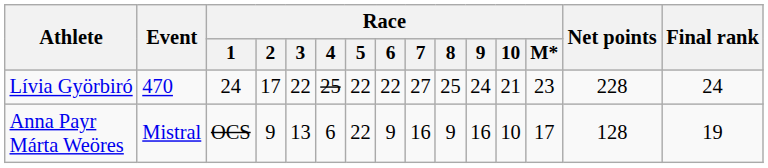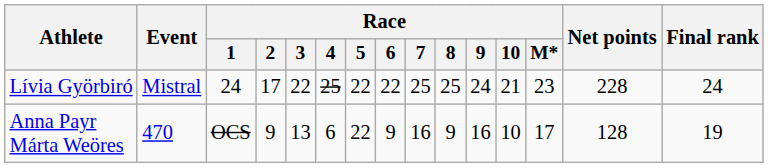Lívia Györbiró | Event: 470 -> Mistral
Lívia Györbiró | Race / 7: 27 -> 25
Anna Payr Márta Weöres | Event: Mistral -> 470
